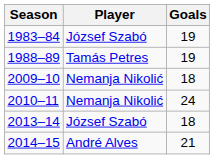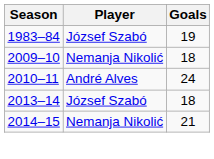- row: 1988–89 | Tamás Petres | 19
2010–11 | Player: Nemanja Nikolić -> André Alves
2014–15 | Player: André Alves -> Nemanja Nikolić
